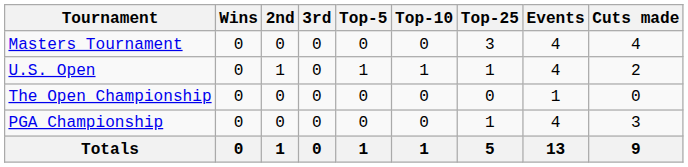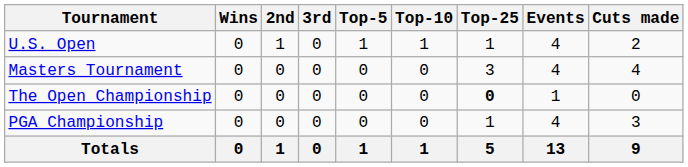rows swapped: Masters Tournament <-> U.S. Open
The Open Championship | Top-25: normal -> bold
